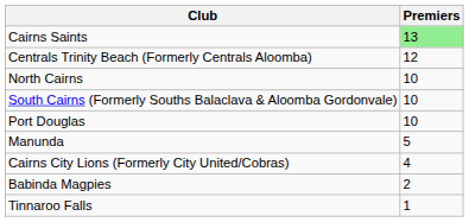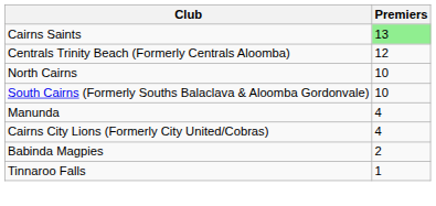- row: Port Douglas | 10
Manunda | Premiers: 5 -> 4
